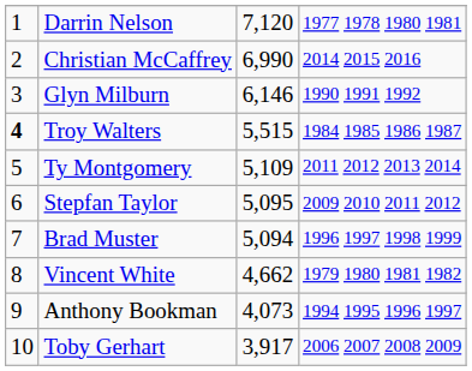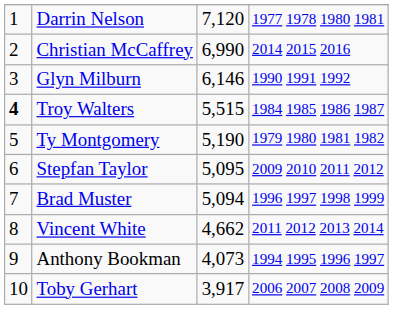Ty Montgomery | column 3: 5,109 -> 5,190
Ty Montgomery | column 4: 2011 2012 2013 2014 -> 1979 1980 1981 1982
Vincent White | column 4: 1979 1980 1981 1982 -> 2011 2012 2013 2014
